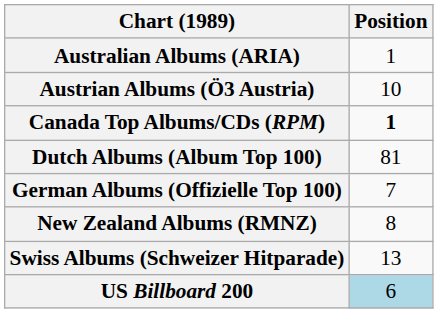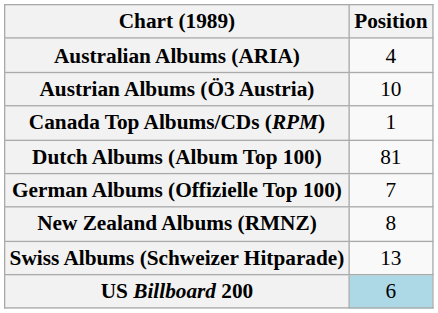Australian Albums (ARIA) | Position: 1 -> 4
Canada Top Albums/CDs (RPM) | Position: bold -> normal
